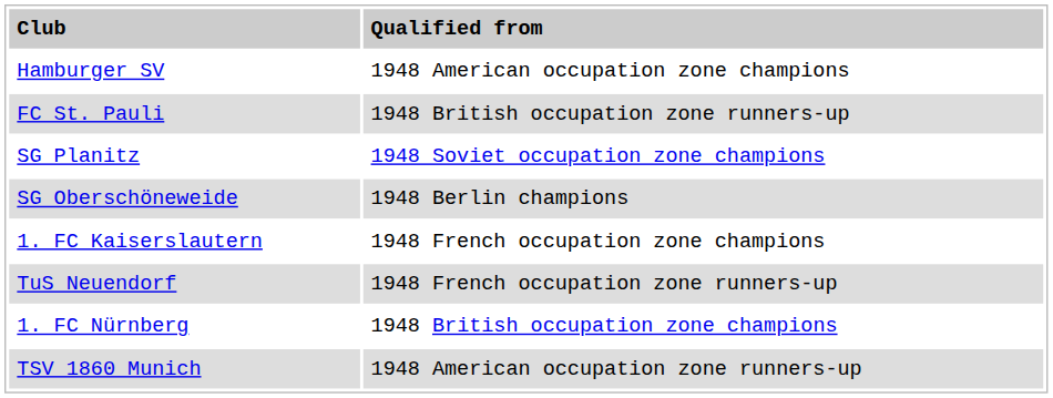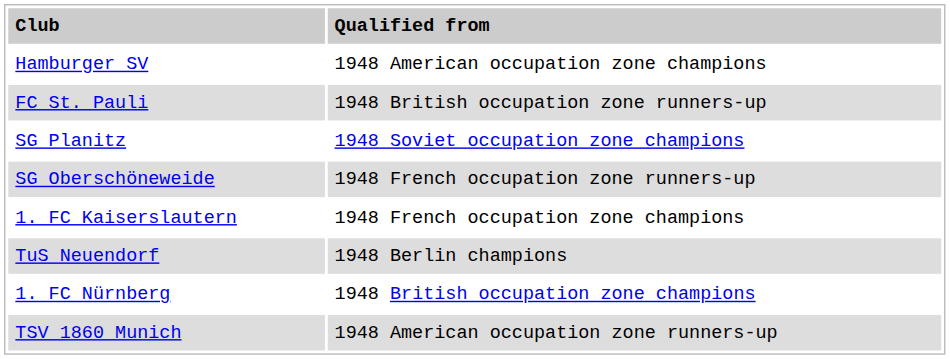SG Oberschöneweide | column 2: 1948 Berlin champions -> 1948 French occupation zone runners-up
TuS Neuendorf | column 2: 1948 French occupation zone runners-up -> 1948 Berlin champions
